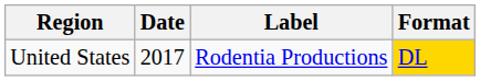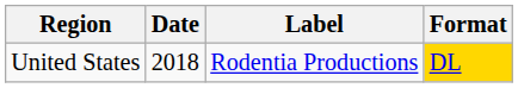United States | Date: 2017 -> 2018
